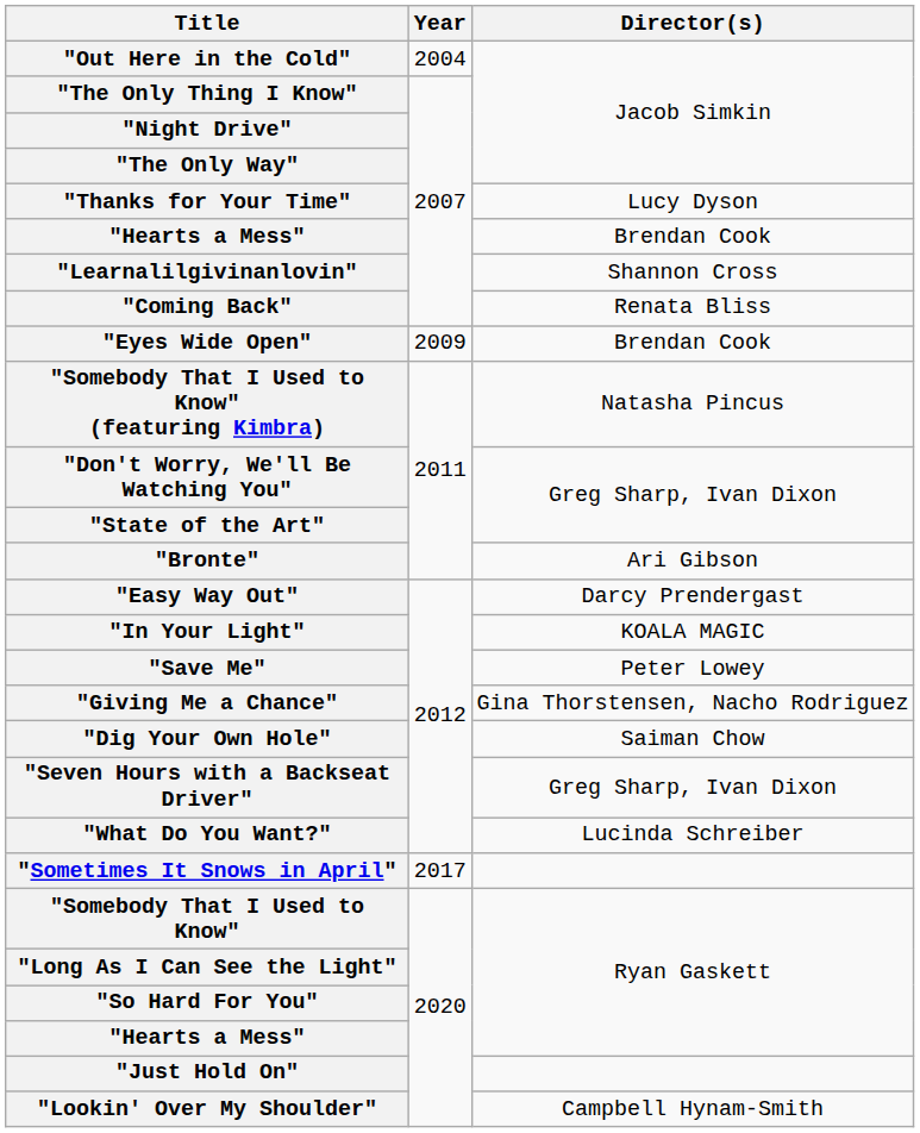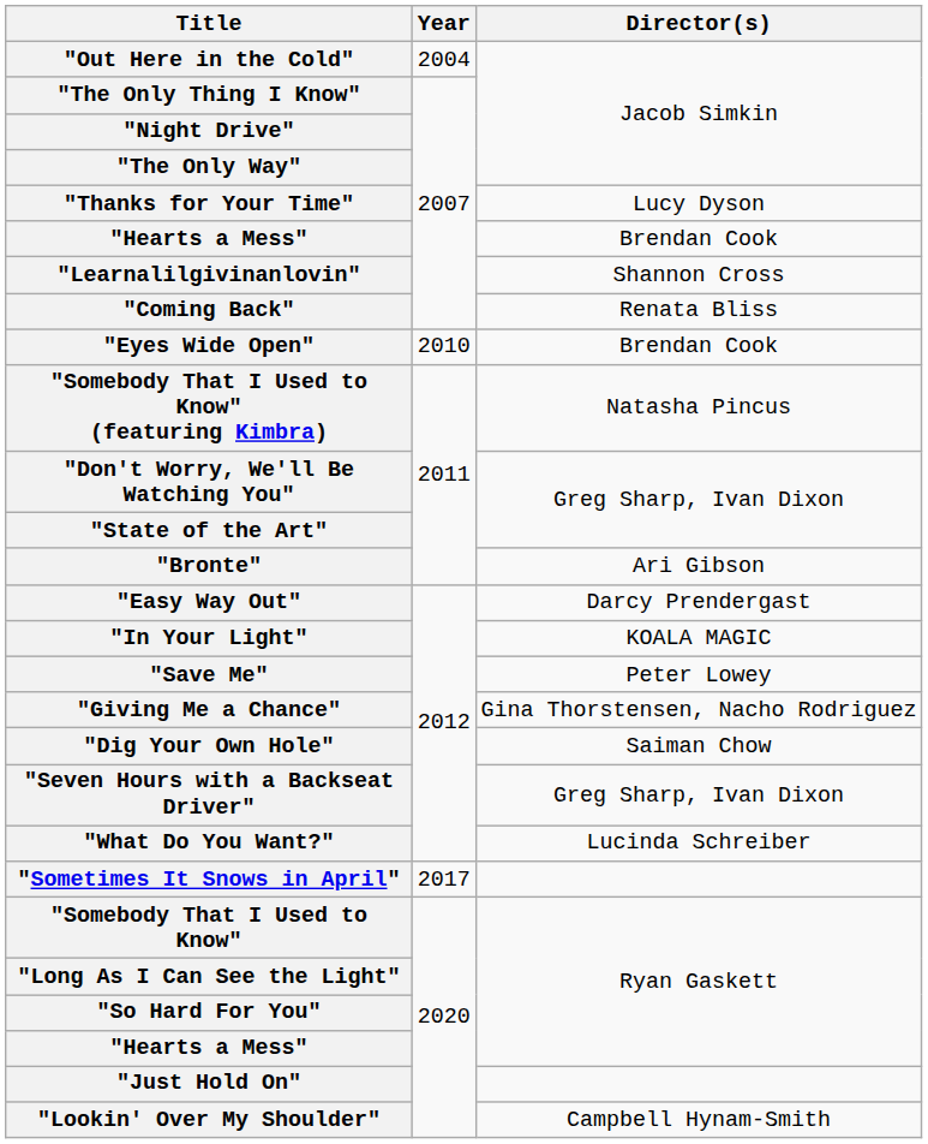"Eyes Wide Open" | Year: 2009 -> 2010
